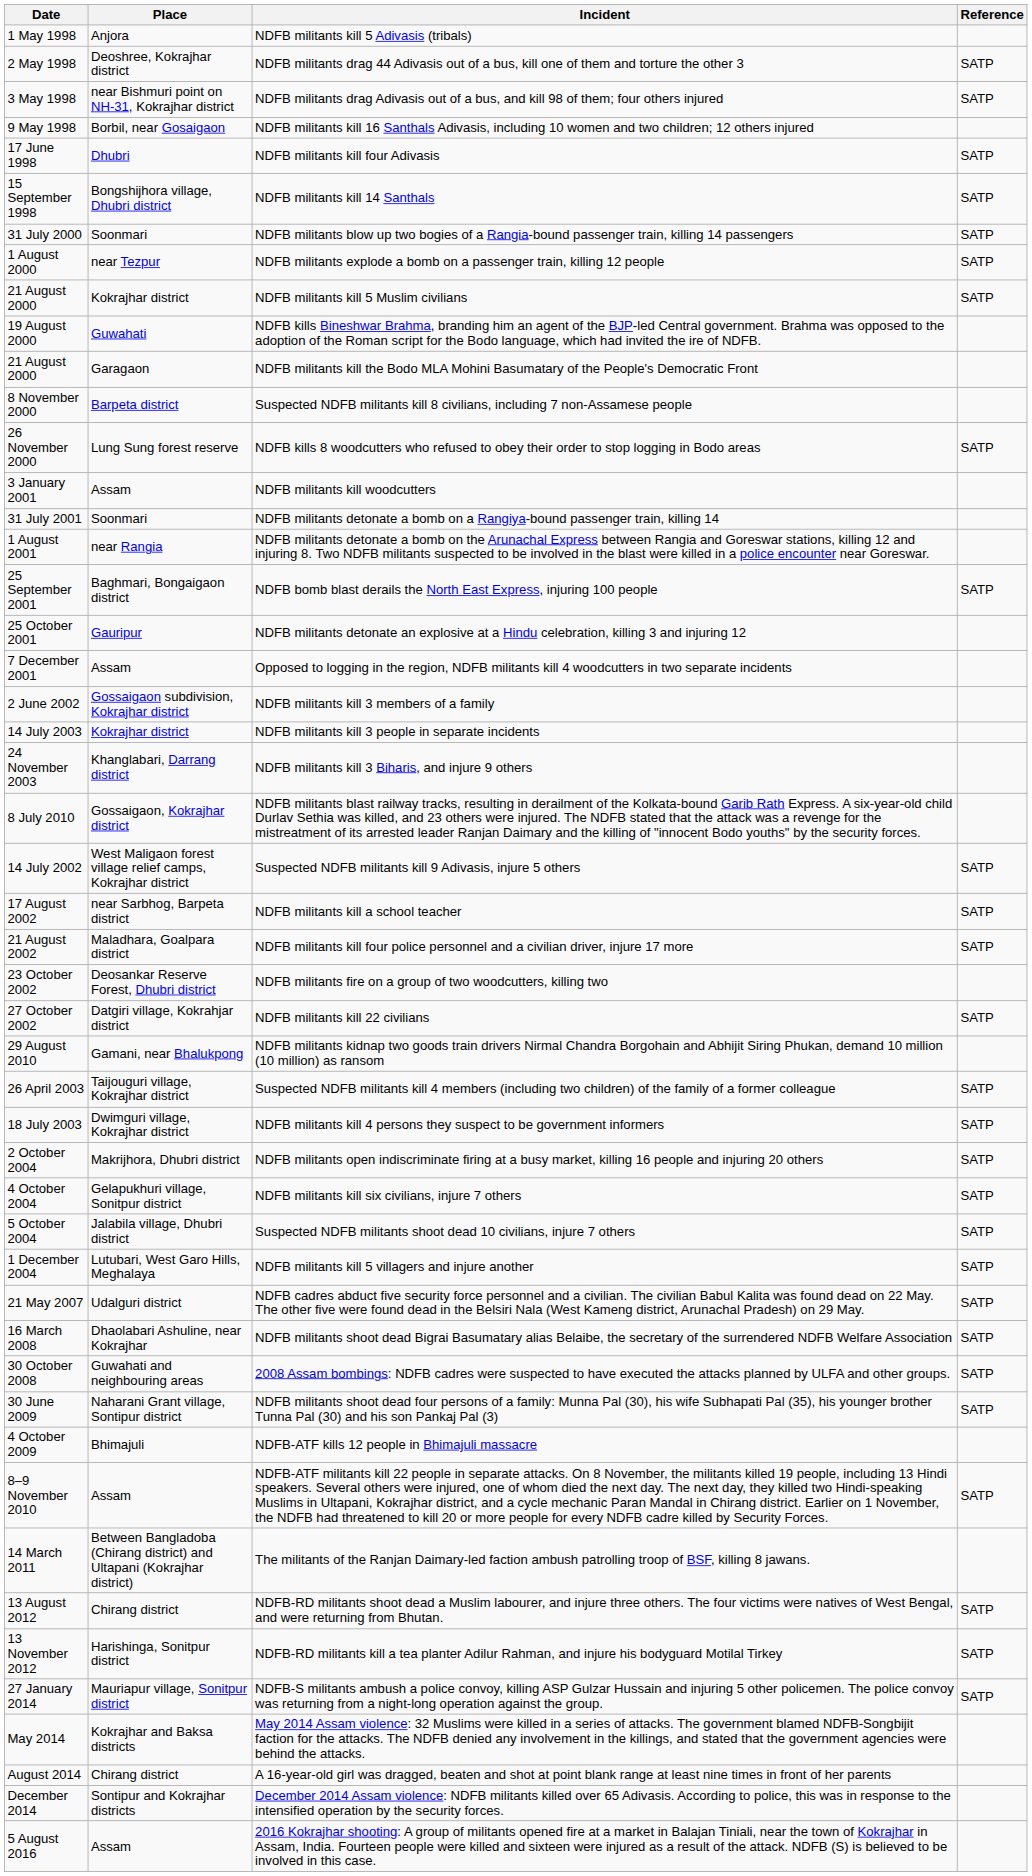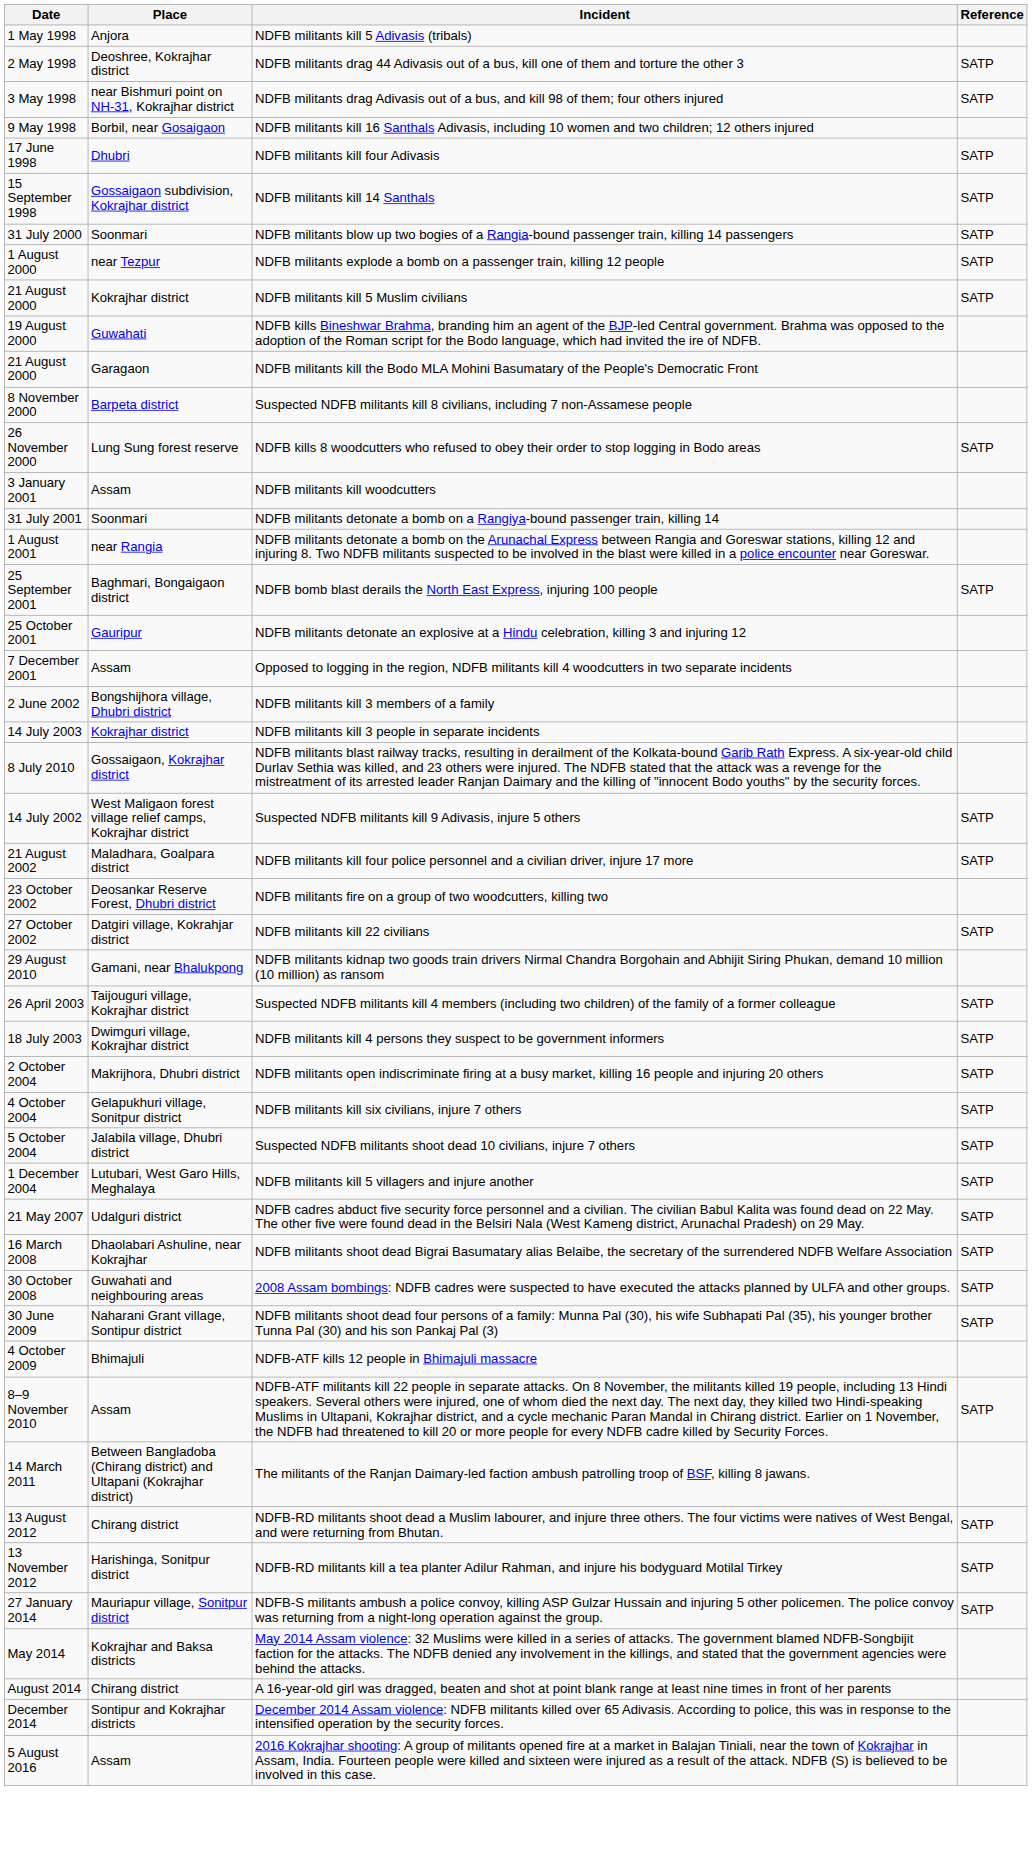NDFB militants kill 14 Santhals | Place: Bongshijhora village, Dhubri district -> Gossaigaon subdivision, Kokrajhar district
NDFB militants kill 3 members of a family | Place: Gossaigaon subdivision, Kokrajhar district -> Bongshijhora village, Dhubri district
- row: 24 November 2003 | Khanglabari, Darrang district | NDFB militants kill 3 Biharis, and injure 9 others
- row: 17 August 2002 | near Sarbhog, Barpeta district | NDFB militants kill a school teacher | SATP
